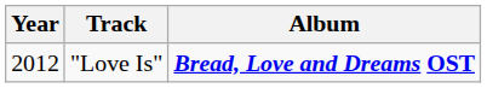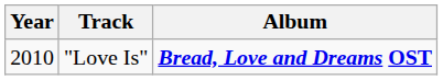"Love Is" | Year: 2012 -> 2010
